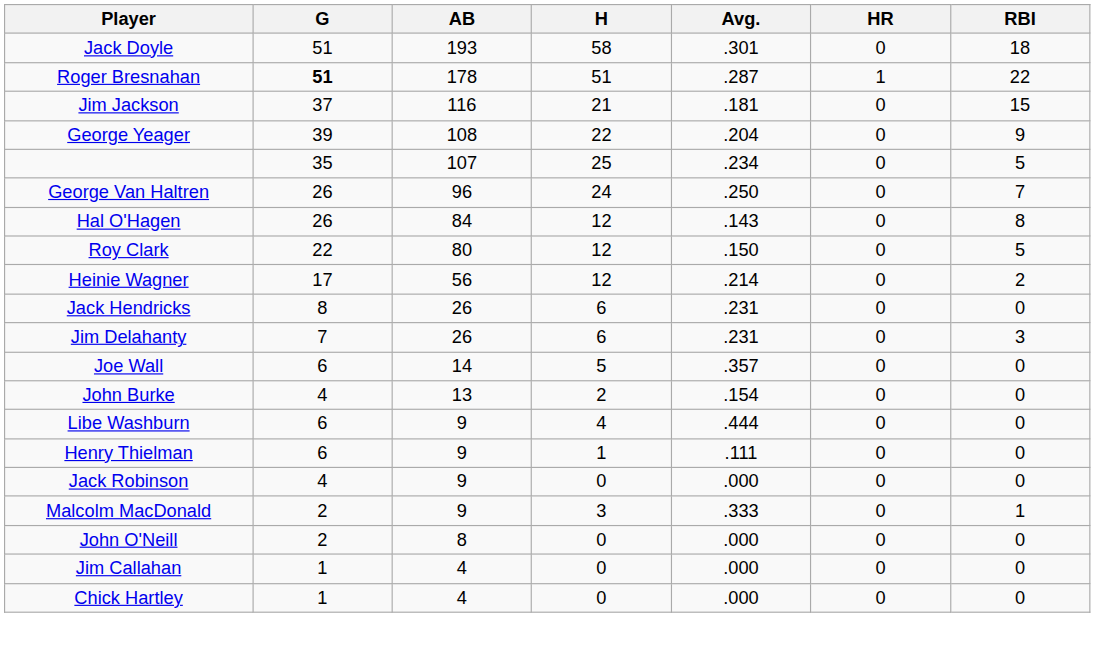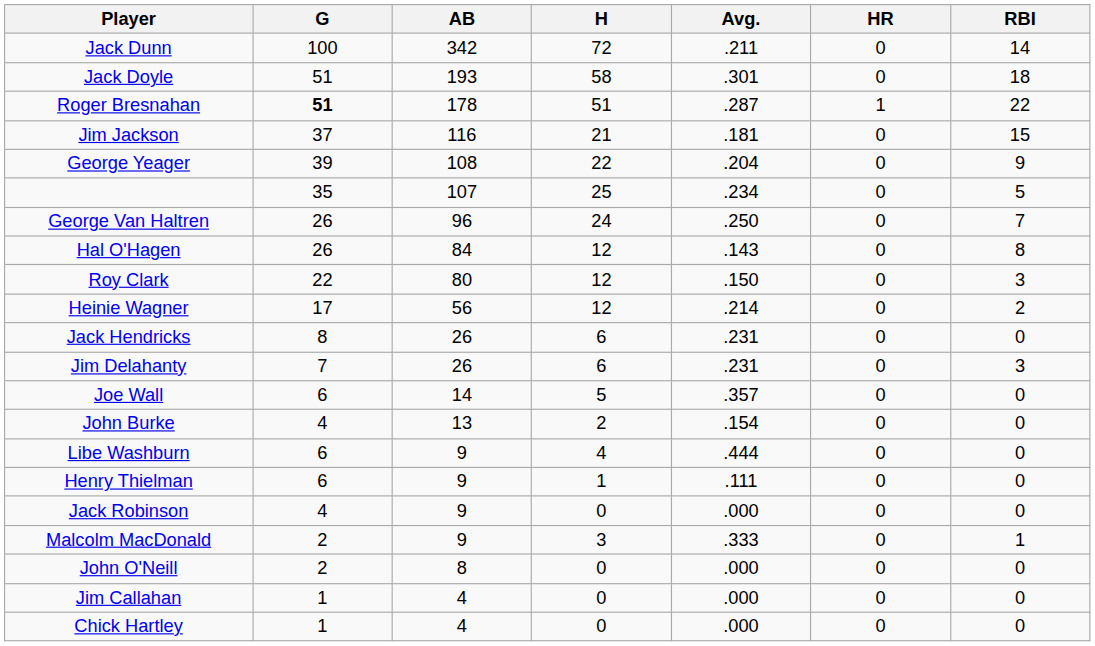+ row: Jack Dunn | 100 | 342 | 72 | .211 | 0 | 14
Roy Clark | RBI: 5 -> 3
